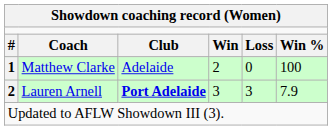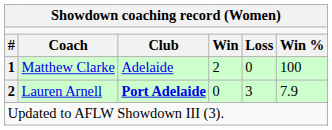Lauren Arnell | column 4: 3 -> 0
